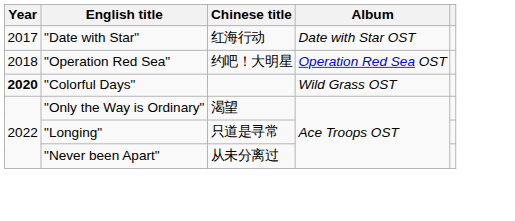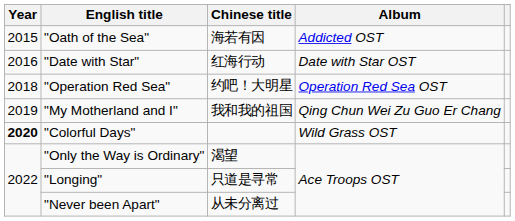+ row: 2015 | "Oath of the Sea" | 海若有因 | Addicted OST
"Date with Star" | Year: 2017 -> 2016
+ row: 2019 | "My Motherland and I" | 我和我的祖国 | Qing Chun Wei Zu Guo Er Chang
